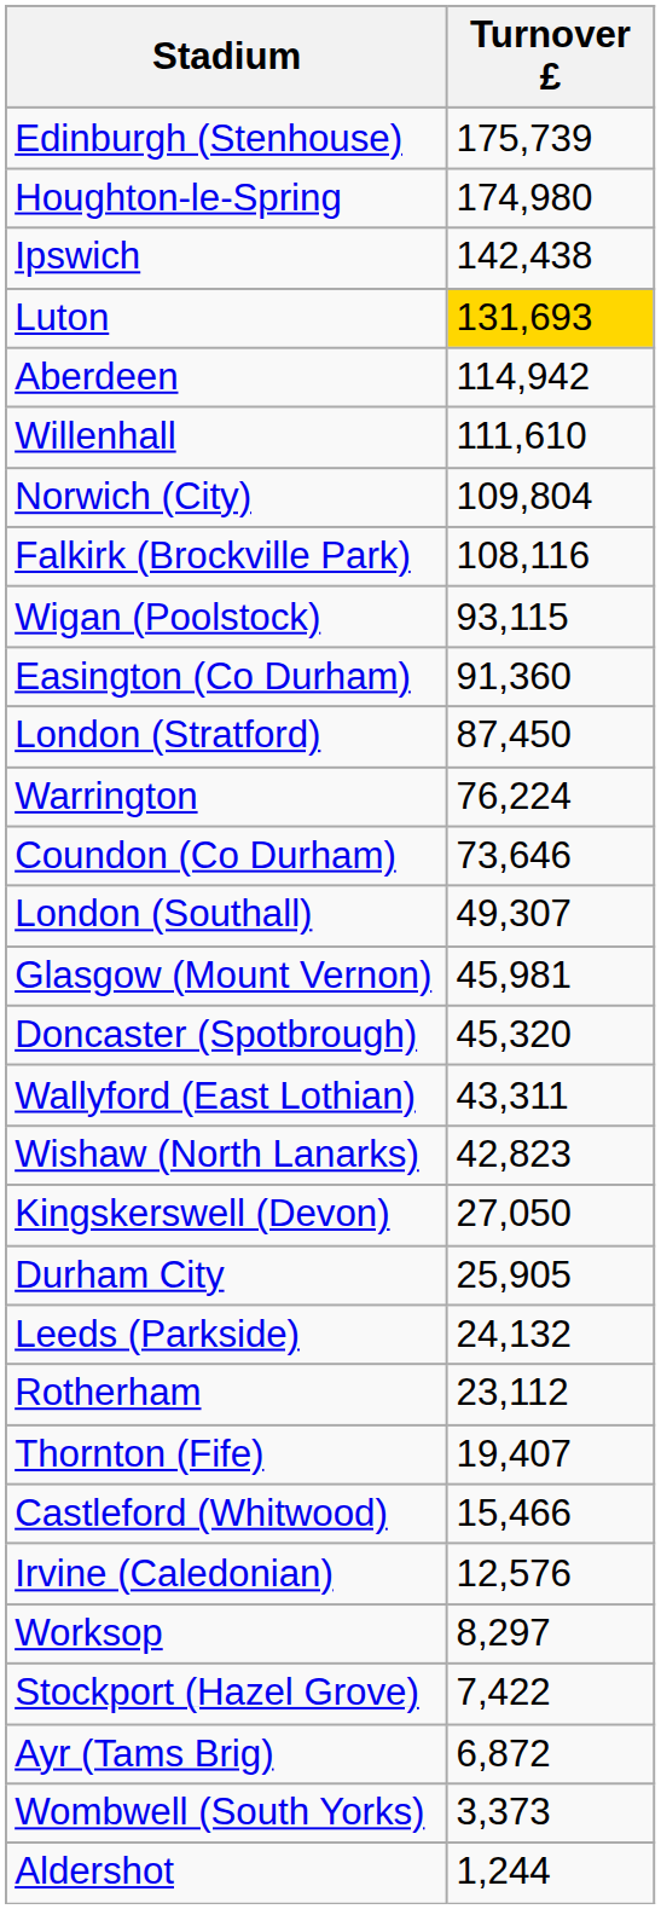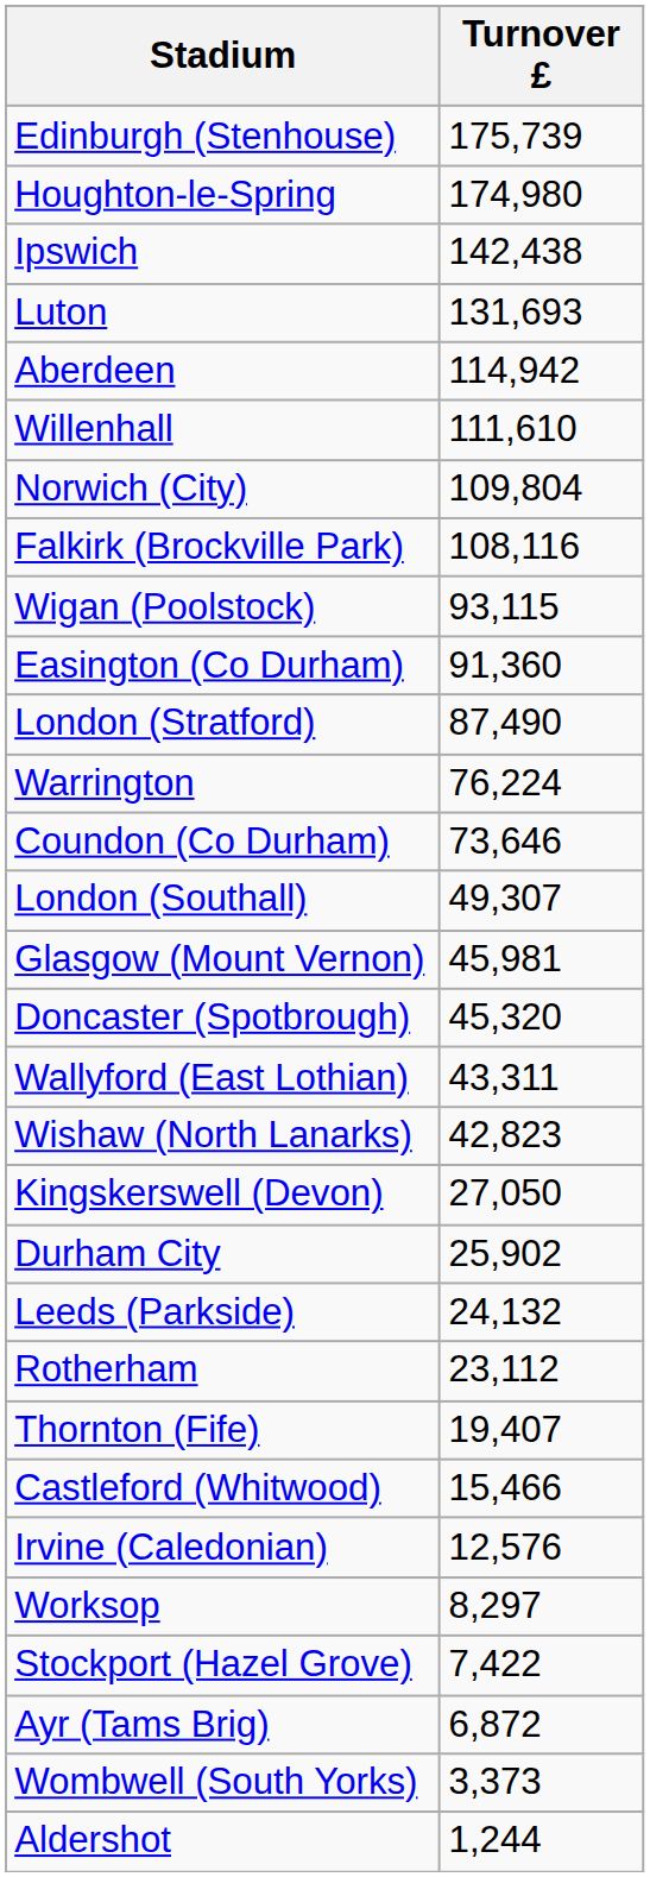Luton | Turnover £: gold background -> no background
London (Stratford) | Turnover £: 87,450 -> 87,490
Durham City | Turnover £: 25,905 -> 25,902
